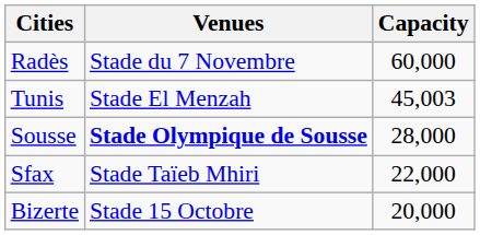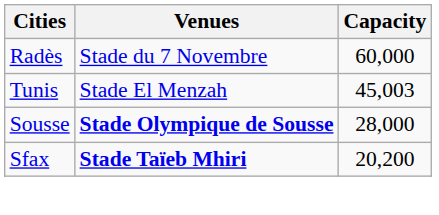Sfax | Venues: normal -> bold
Sfax | Capacity: 22,000 -> 20,200
- row: Bizerte | Stade 15 Octobre | 20,000
